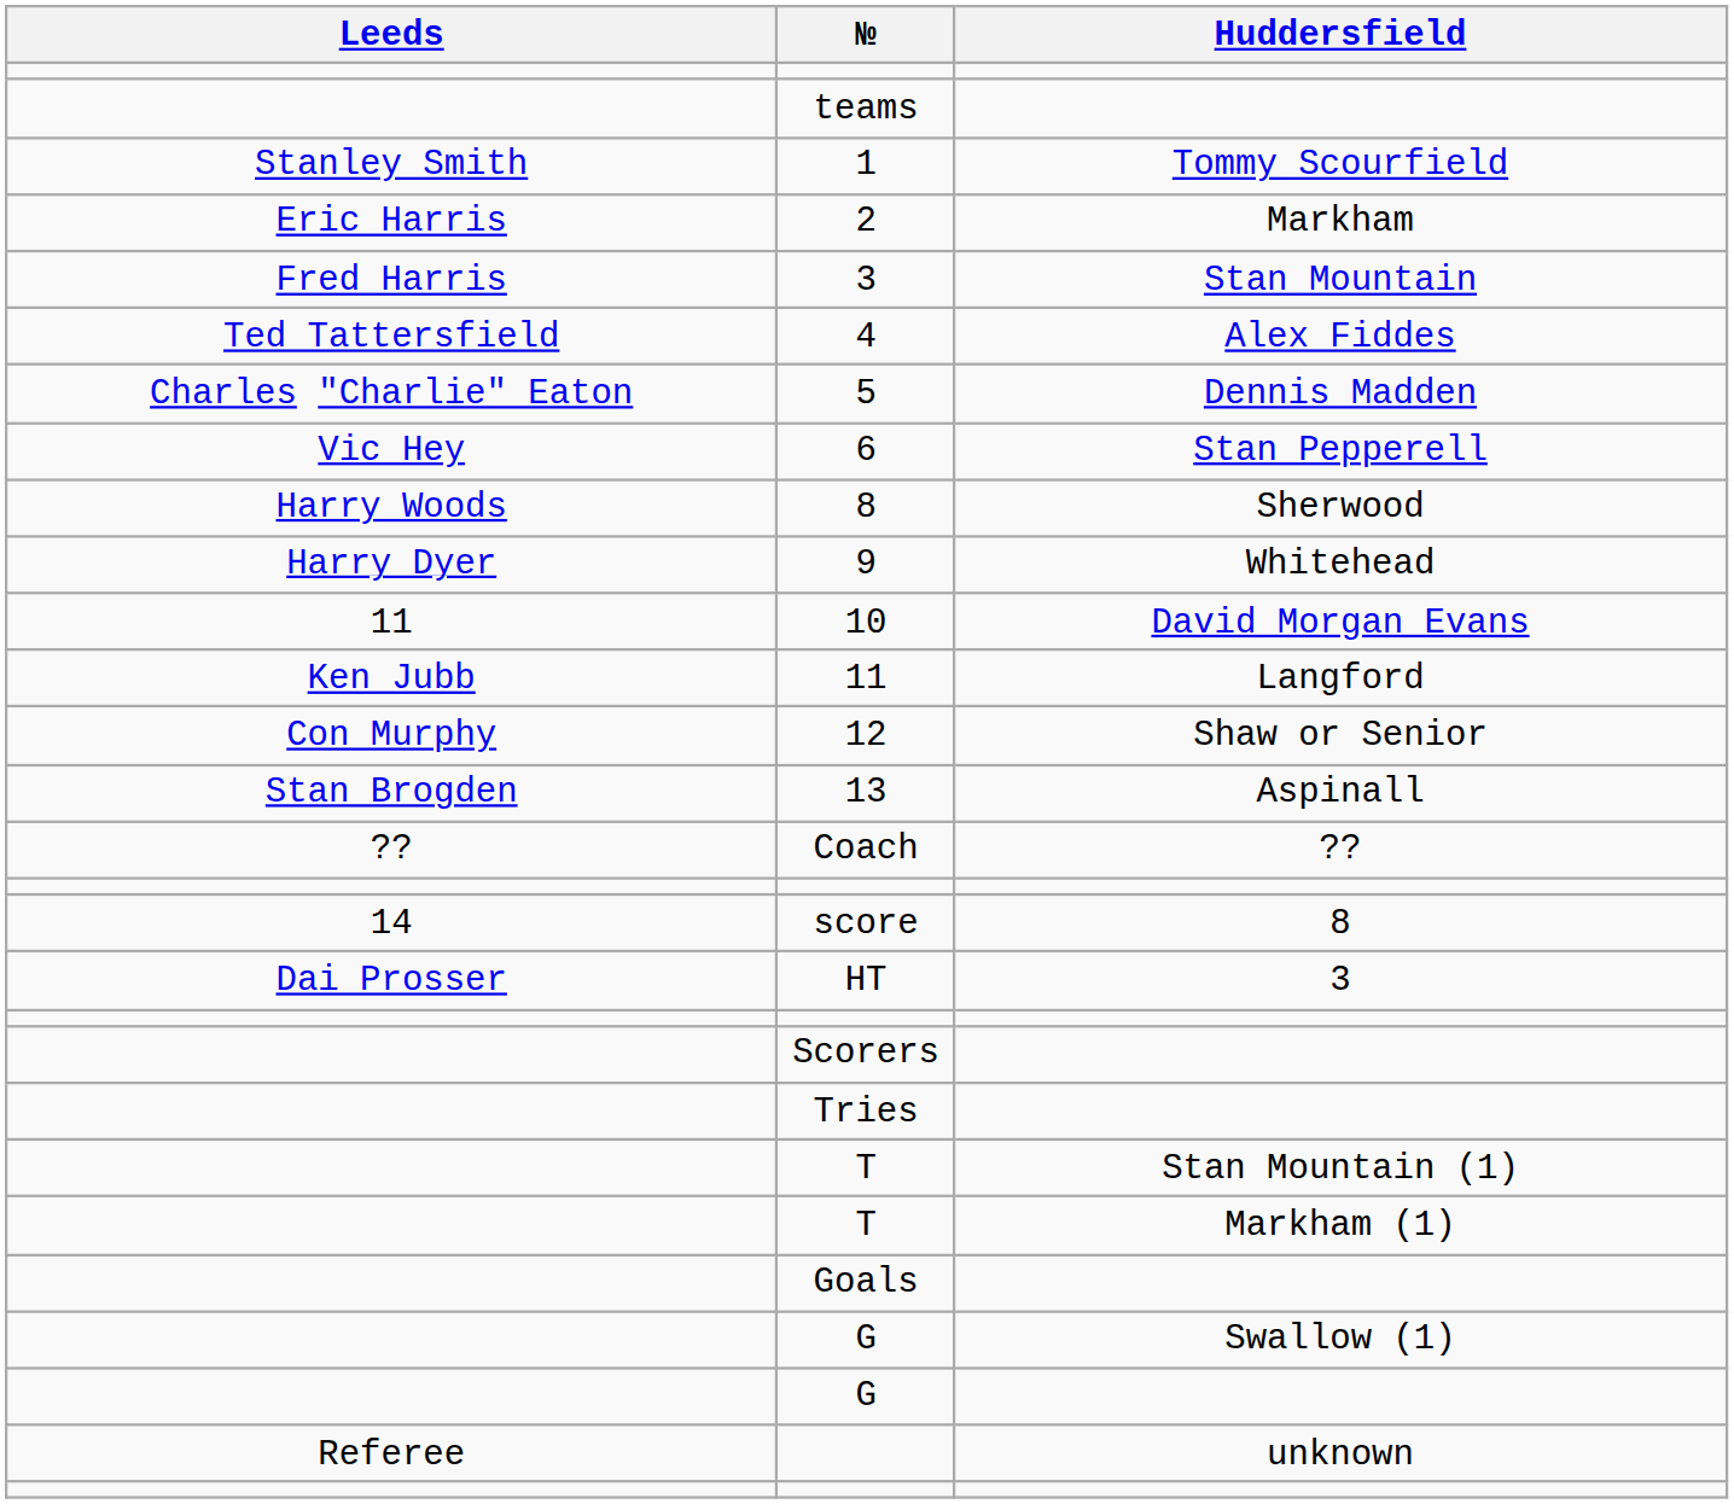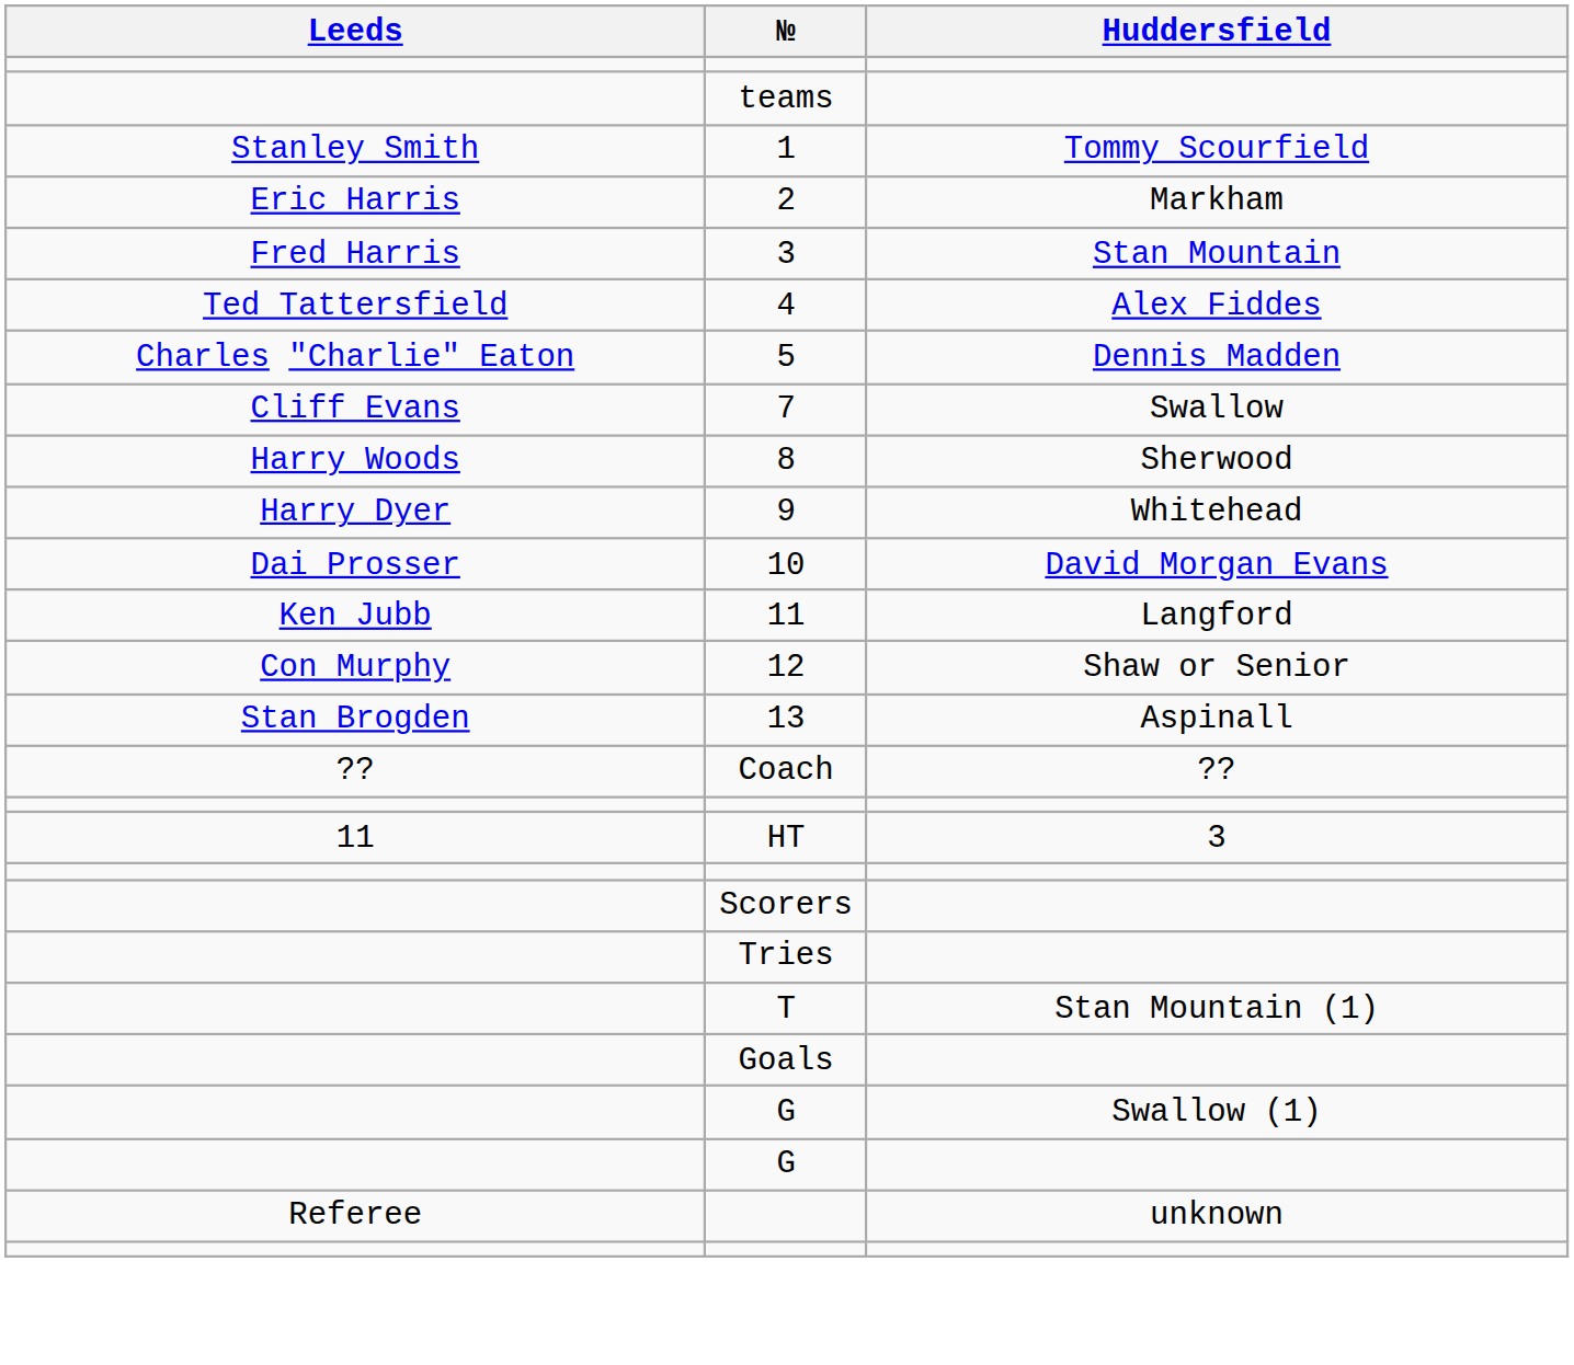- row: Vic Hey | 6 | Stan Pepperell
+ row: Cliff Evans | 7 | Swallow
10 | Leeds: 11 -> Dai Prosser
- row: 14 | score | 8
HT | Leeds: Dai Prosser -> 11
- row: T | Markham (1)
